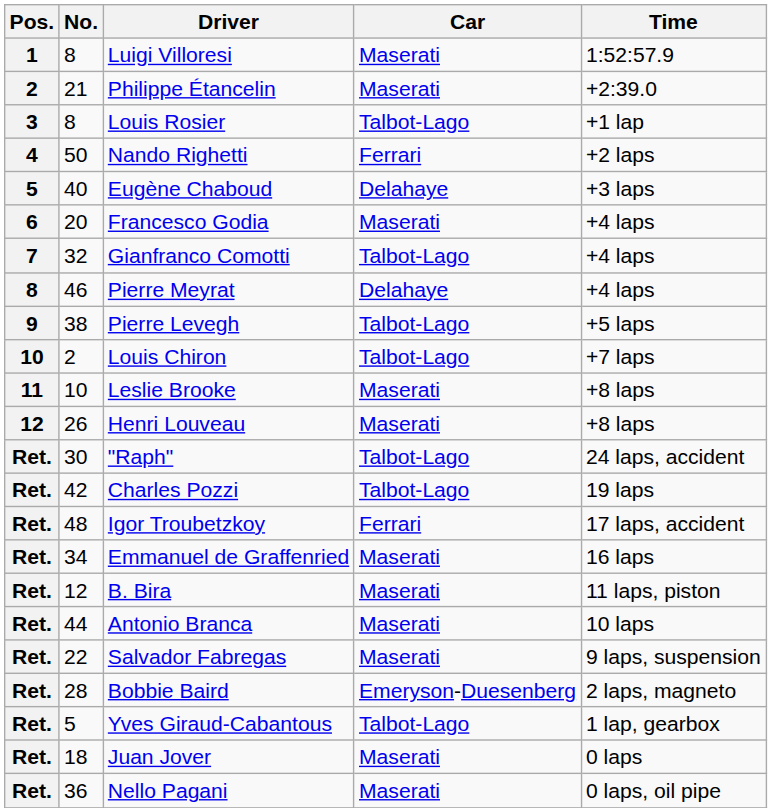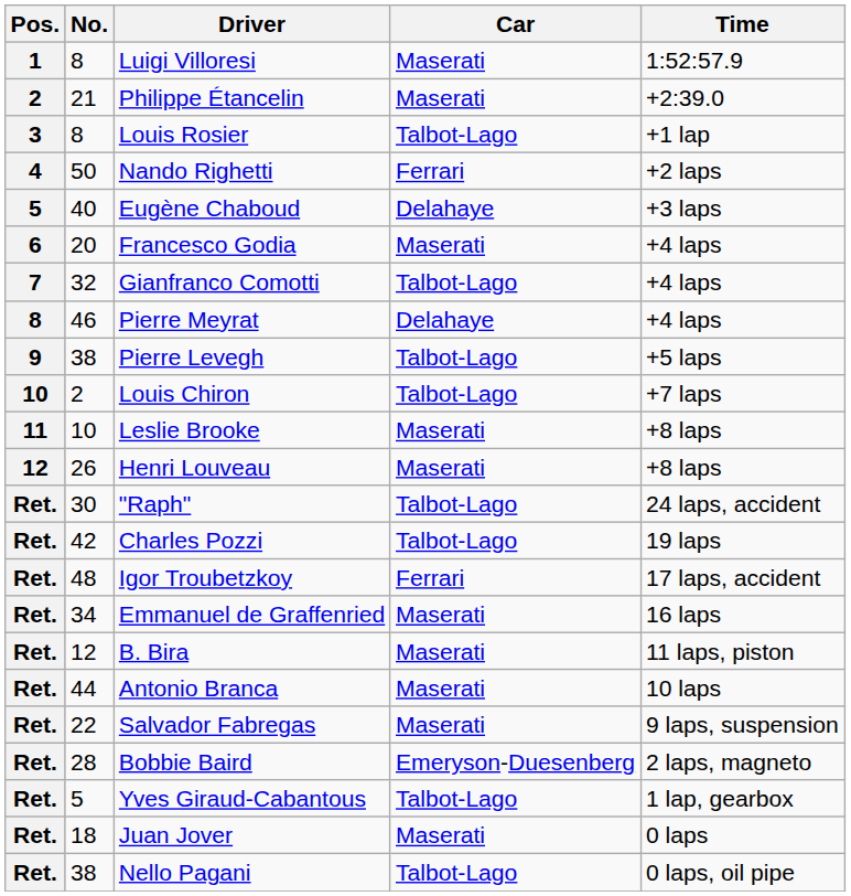Nello Pagani | No.: 36 -> 38
Nello Pagani | Car: Maserati -> Talbot-Lago
